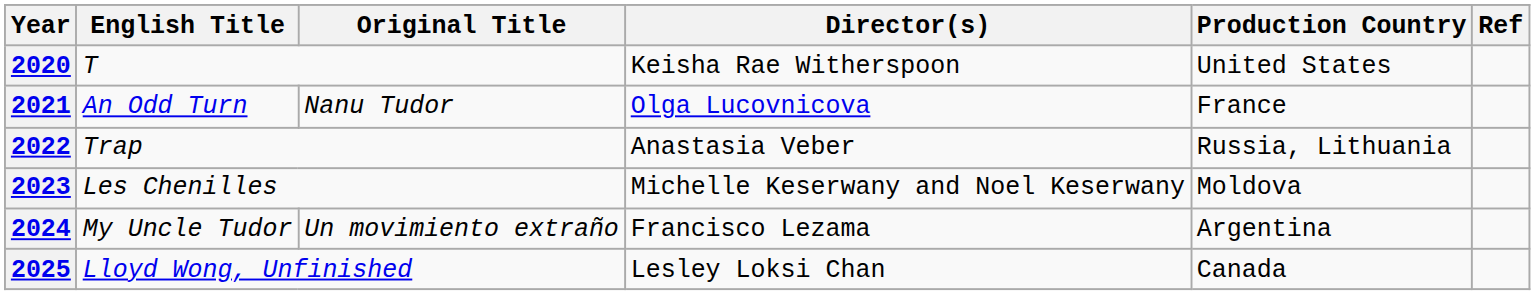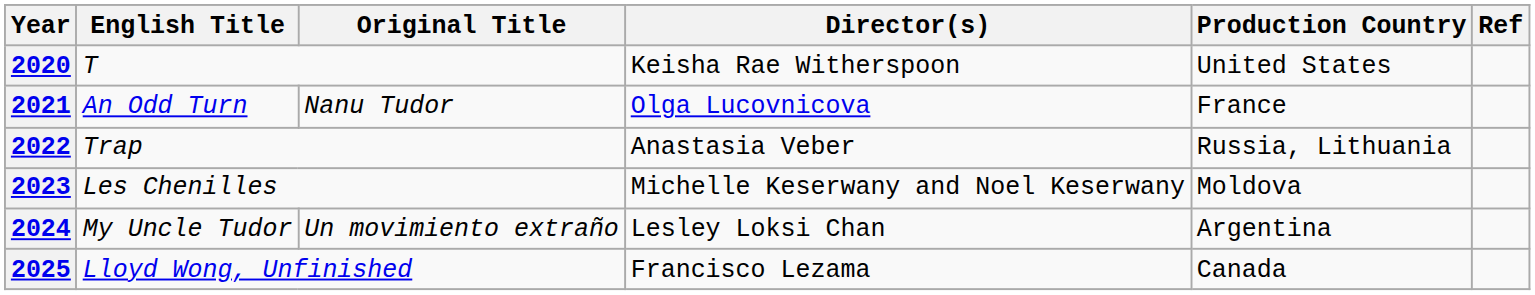2024 | Director(s): Francisco Lezama -> Lesley Loksi Chan
2025 | Director(s): Lesley Loksi Chan -> Francisco Lezama
